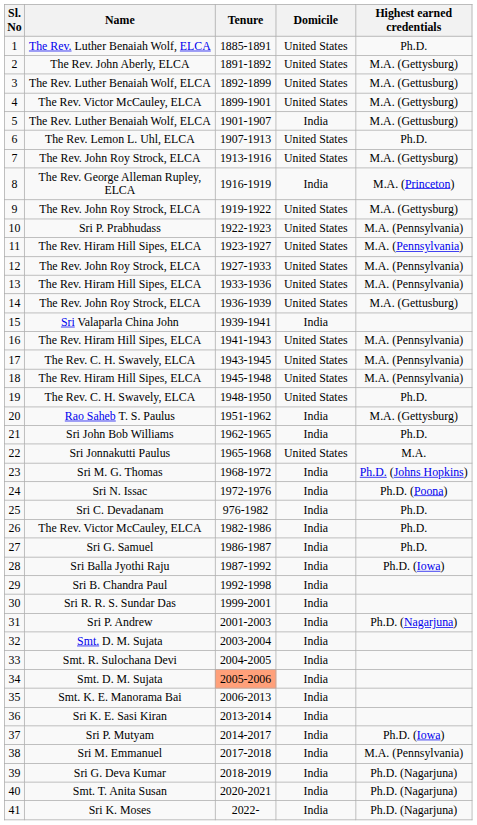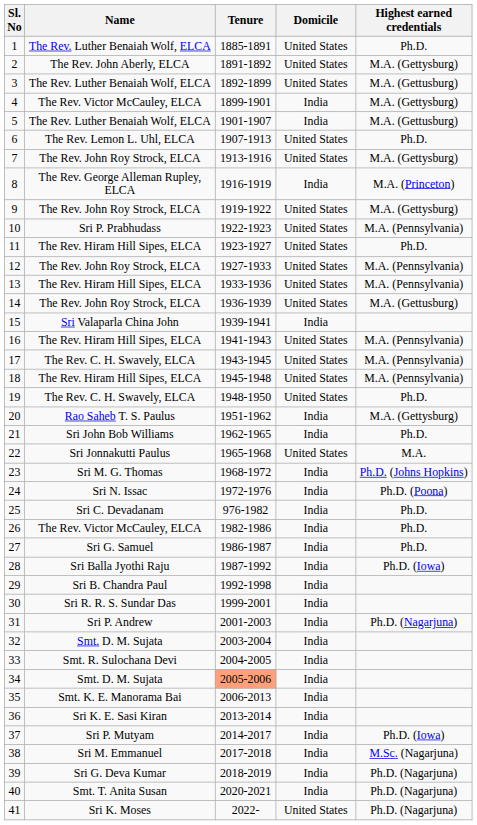4 | Domicile: United States -> India
11 | Highest earned credentials: M.A. (Pennsylvania) -> Ph.D.
38 | Highest earned credentials: M.A. (Pennsylvania) -> M.Sc. (Nagarjuna)
41 | Domicile: India -> United States
